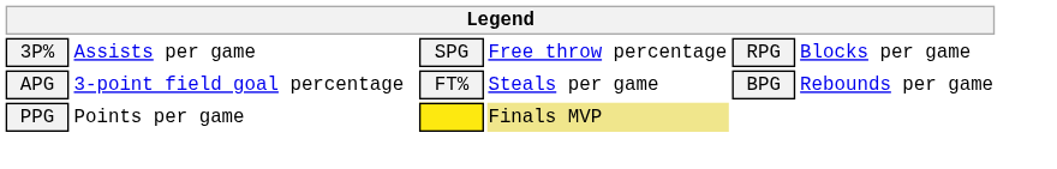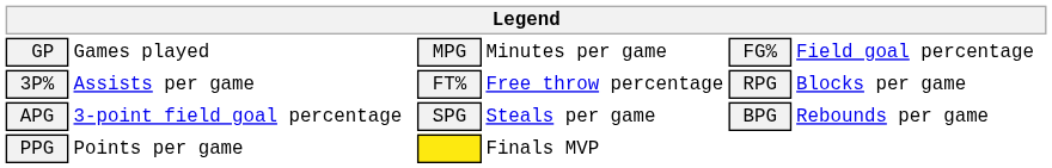+ row: GP | Games played | MPG | Minutes per game | FG% | Field goal percentage
3P% | column 3: SPG -> FT%
APG | column 3: FT% -> SPG
PPG | column 4: khaki background -> no background
